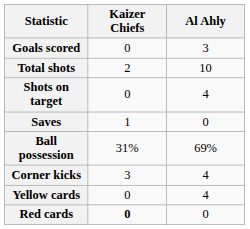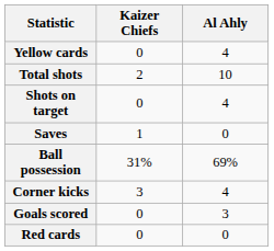rows swapped: Goals scored <-> Yellow cards
Red cards | Kaizer Chiefs: bold -> normal
